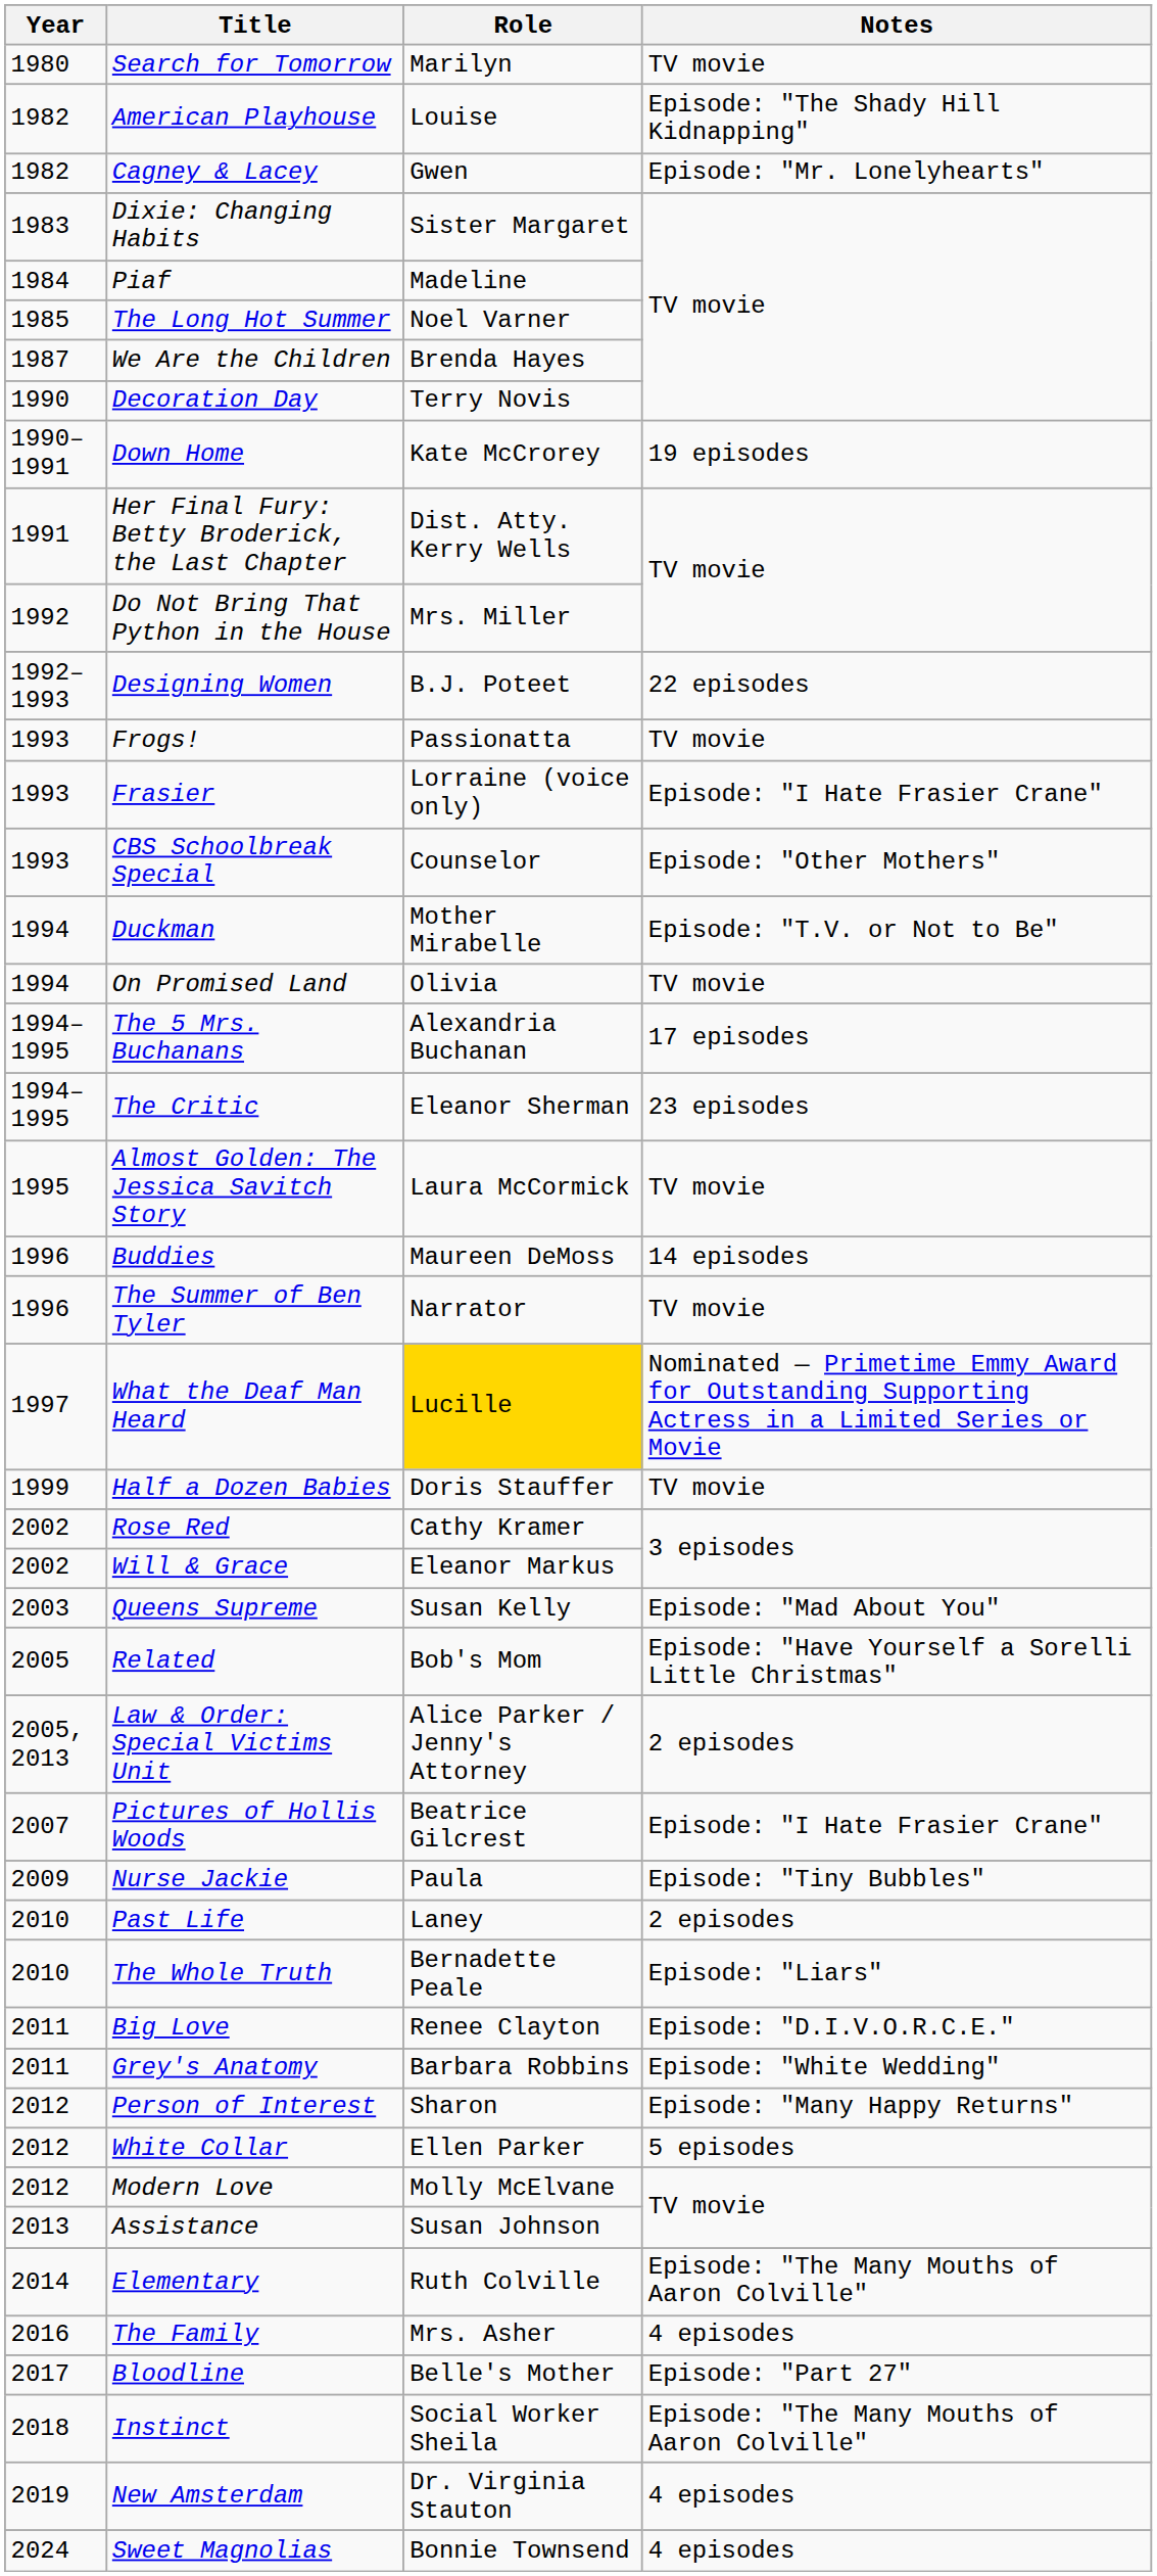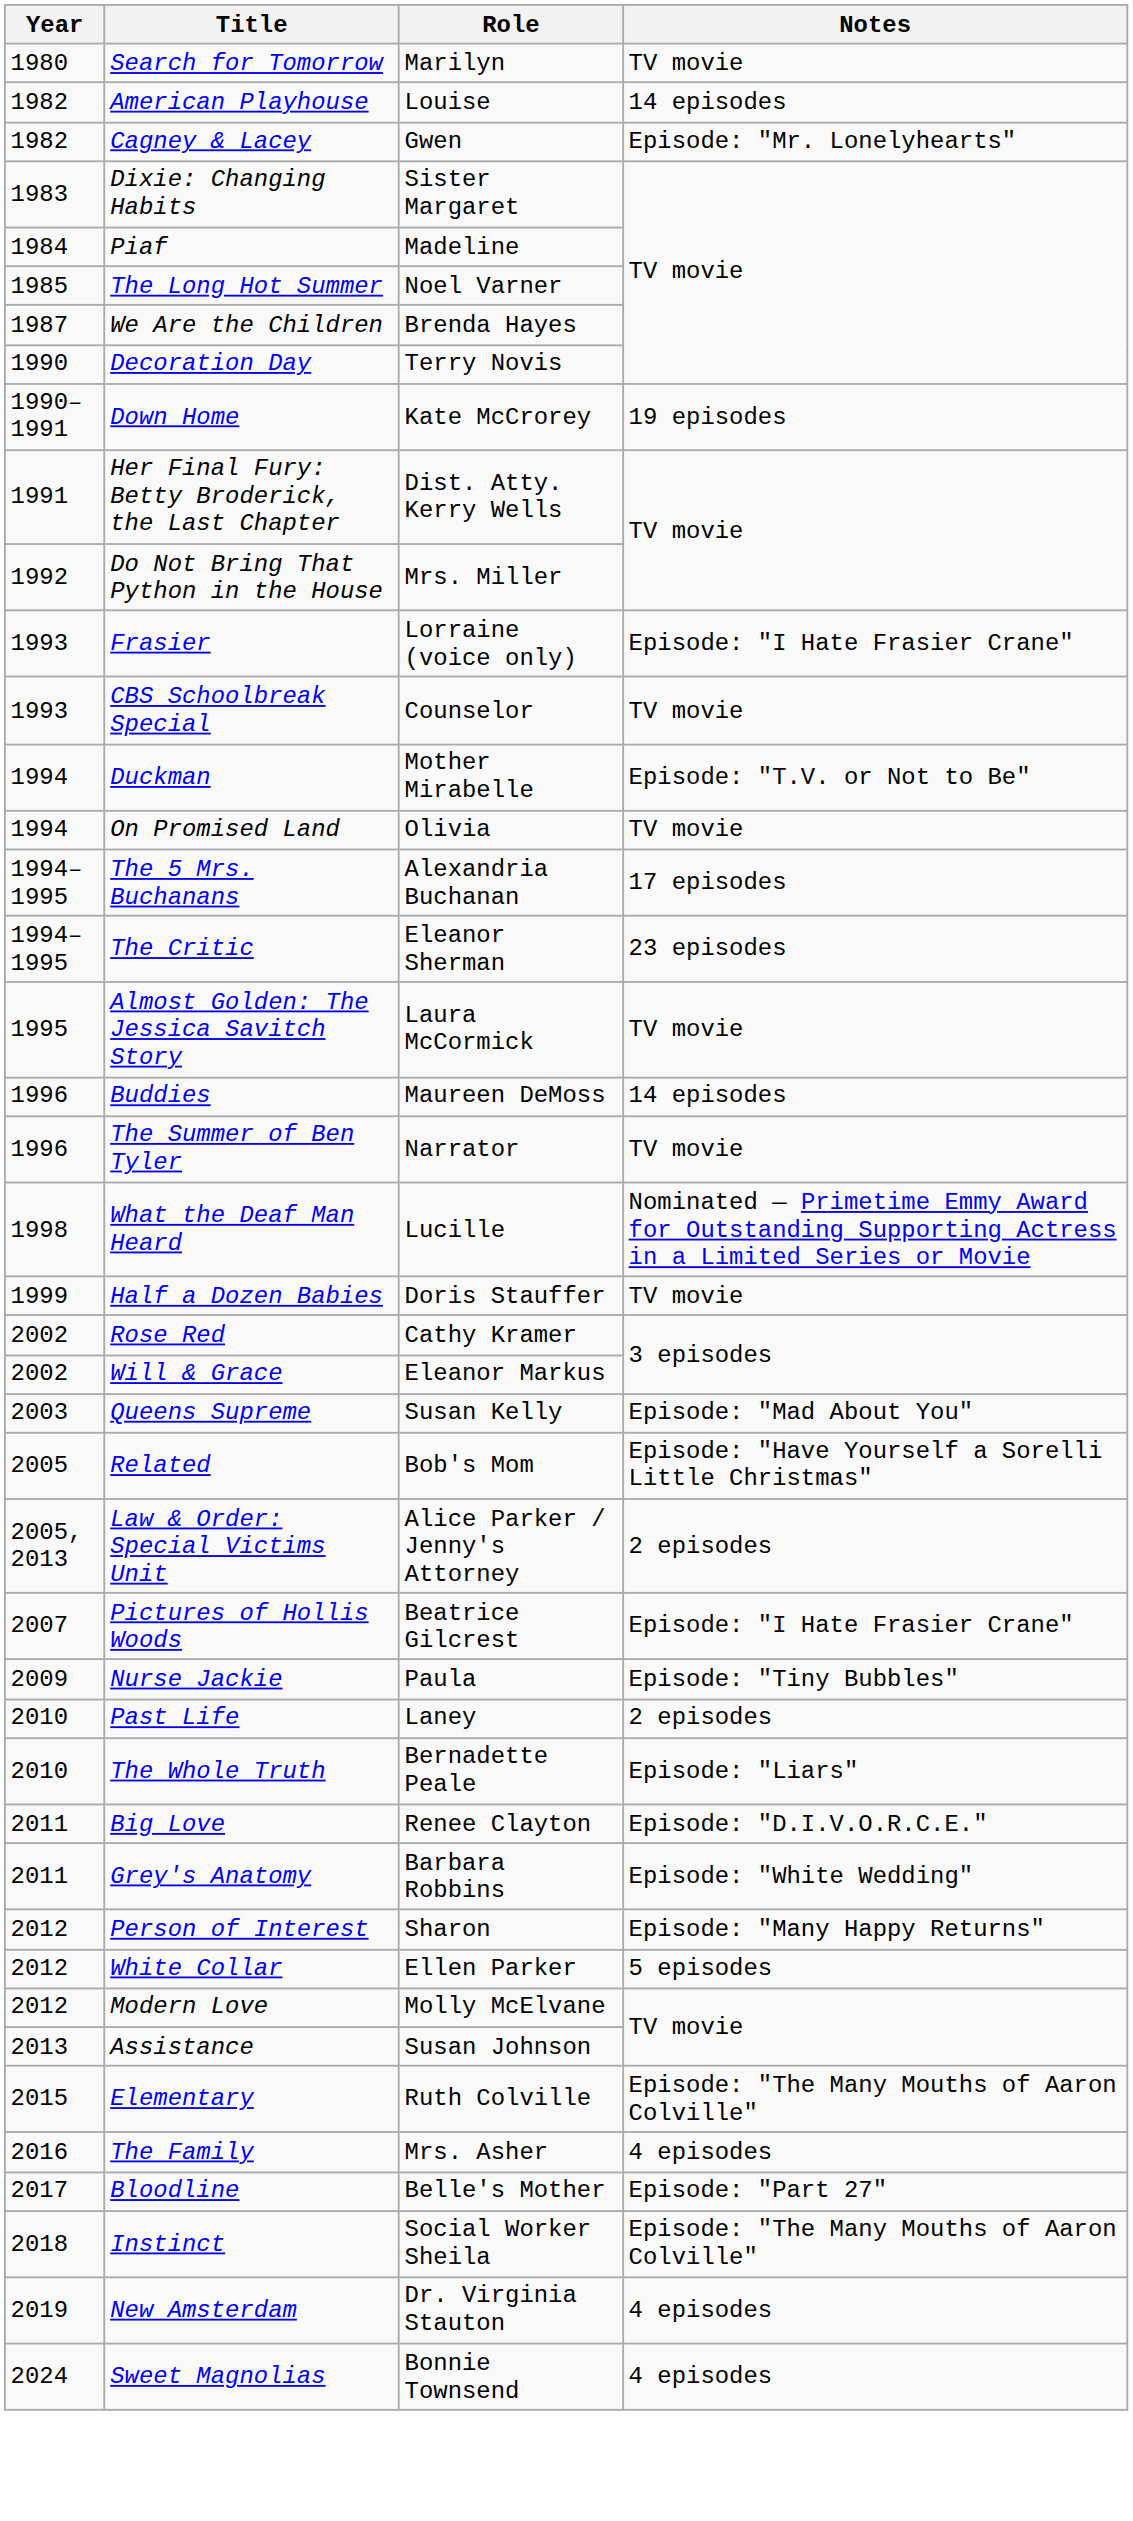American Playhouse | Notes: Episode: "The Shady Hill Kidnapping" -> 14 episodes
- row: 1992–1993 | Designing Women | B.J. Poteet | 22 episodes
- row: 1993 | Frogs! | Passionatta | TV movie
CBS Schoolbreak Special | Notes: Episode: "Other Mothers" -> TV movie
What the Deaf Man Heard | Year: 1997 -> 1998
What the Deaf Man Heard | Role: gold background -> no background
Elementary | Year: 2014 -> 2015
